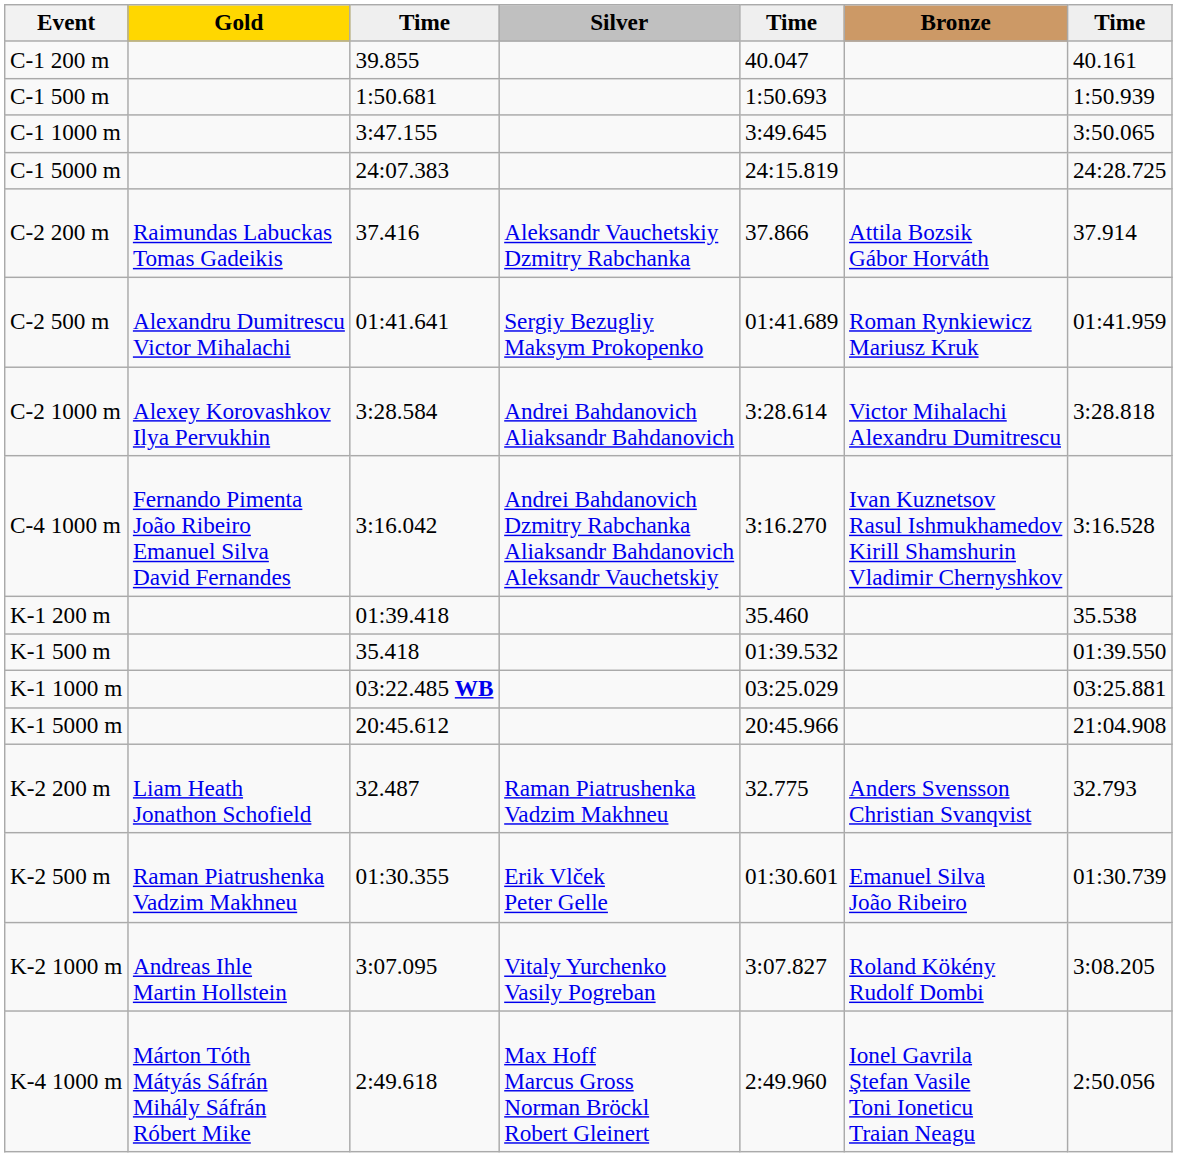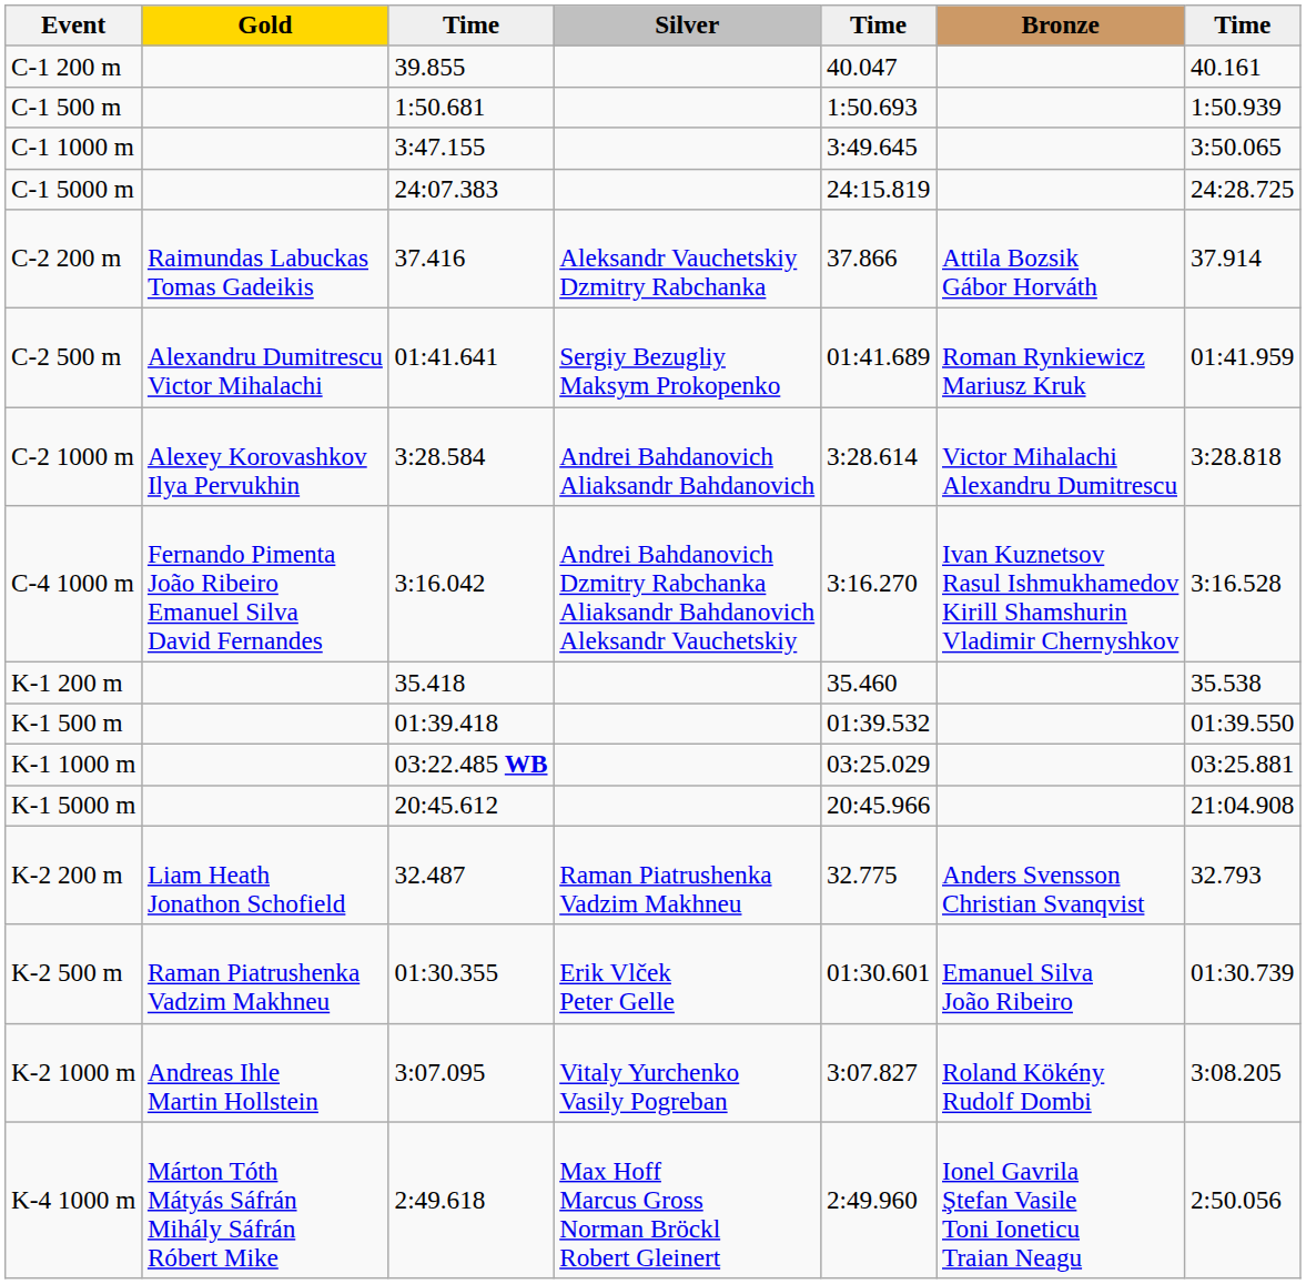K-1 200 m | column 3: 01:39.418 -> 35.418
K-1 500 m | column 3: 35.418 -> 01:39.418
